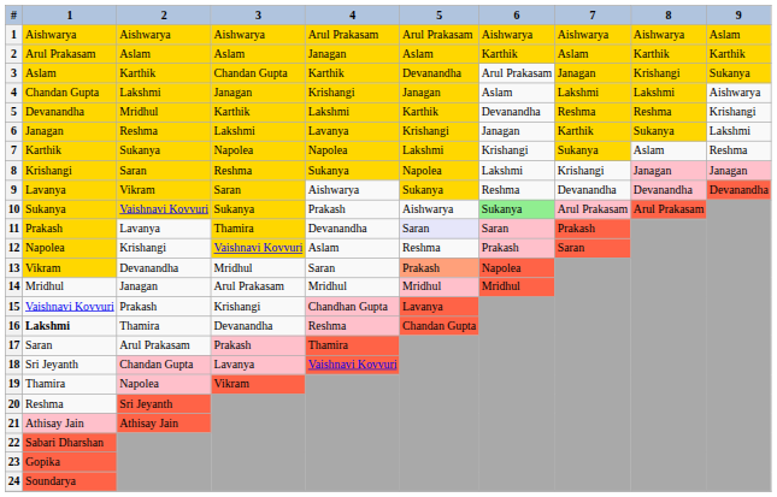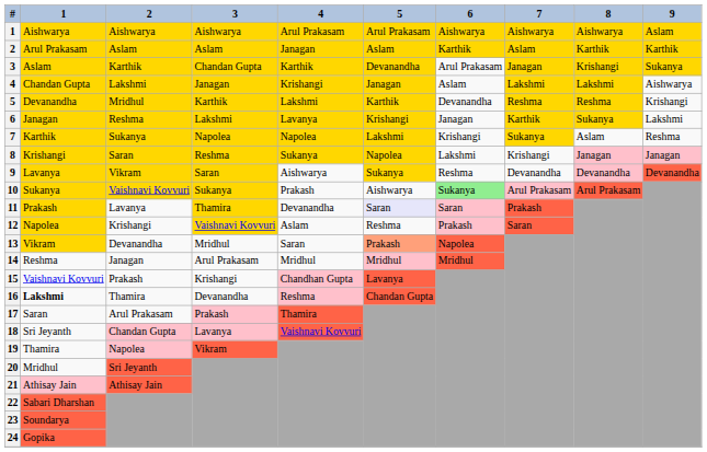14 | 1: Mridhul -> Reshma
20 | 1: Reshma -> Mridhul
23 | 1: Gopika -> Soundarya
24 | 1: Soundarya -> Gopika
